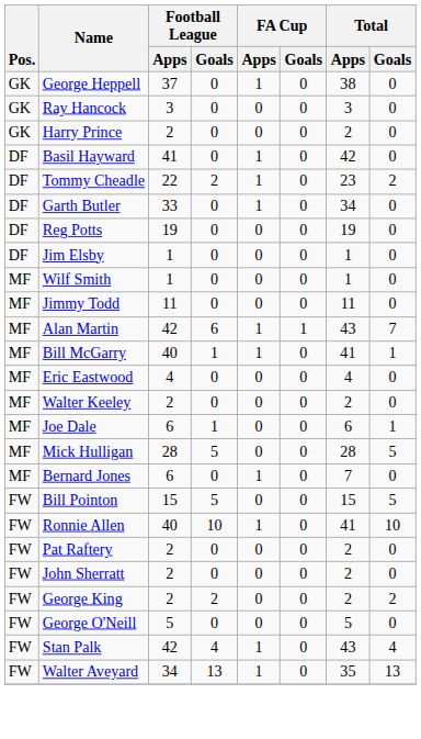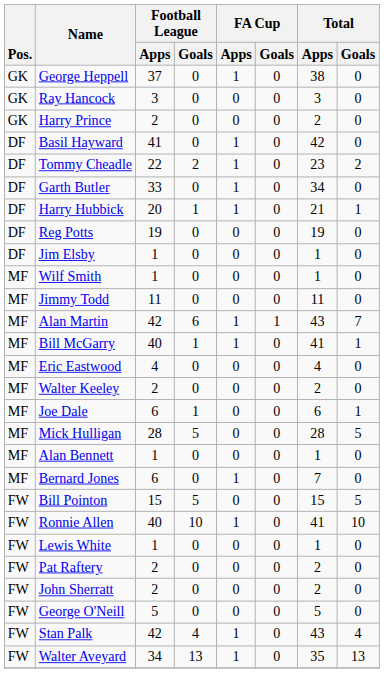+ row: DF | Harry Hubbick | 20 | 1 | 1 | 0 | 21 | 1
+ row: MF | Alan Bennett | 1 | 0 | 0 | 0 | 1 | 0
+ row: FW | Lewis White | 1 | 0 | 0 | 0 | 1 | 0
- row: FW | George King | 2 | 2 | 0 | 0 | 2 | 2
